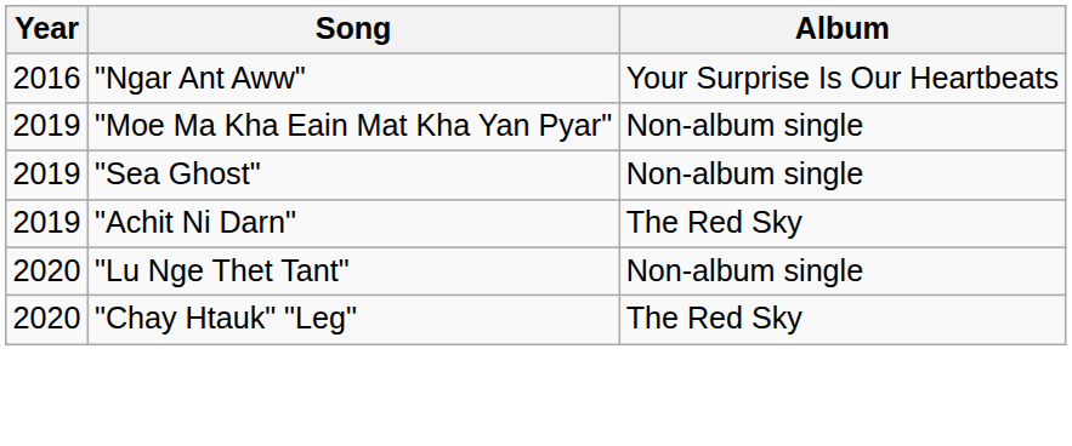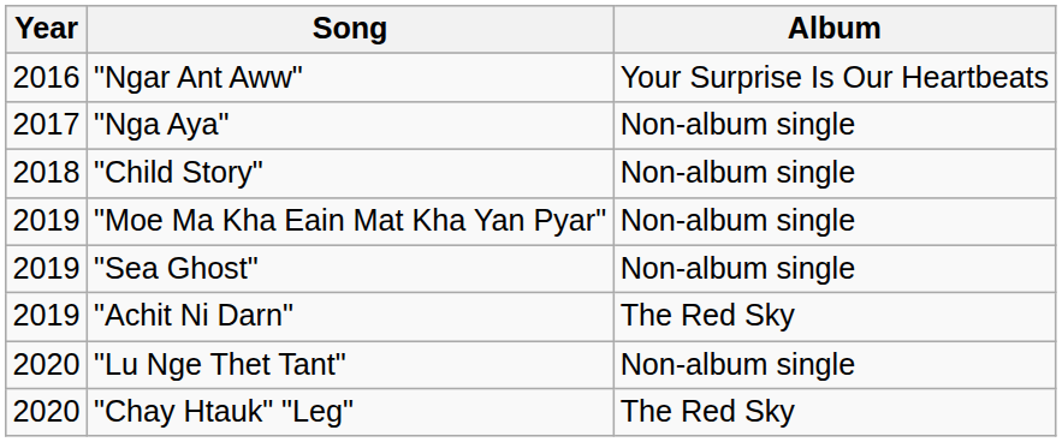+ row: 2017 | "Nga Aya" | Non-album single
+ row: 2018 | "Child Story" | Non-album single
